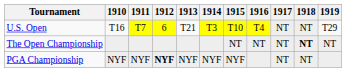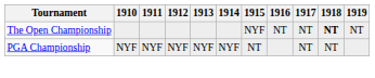- row: U.S. Open | T16 | T7 | 6 | T21 | T3 | T10 | T4 | NT | NT | T29
The Open Championship | 1915: NT -> NYF
PGA Championship | 1912: bold -> normal
PGA Championship | 1915: NYF -> NT
